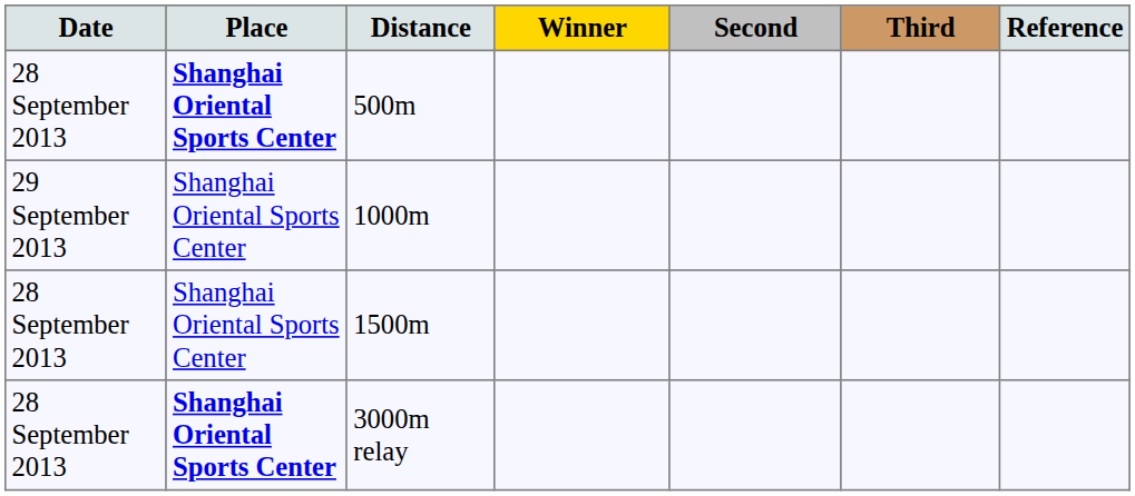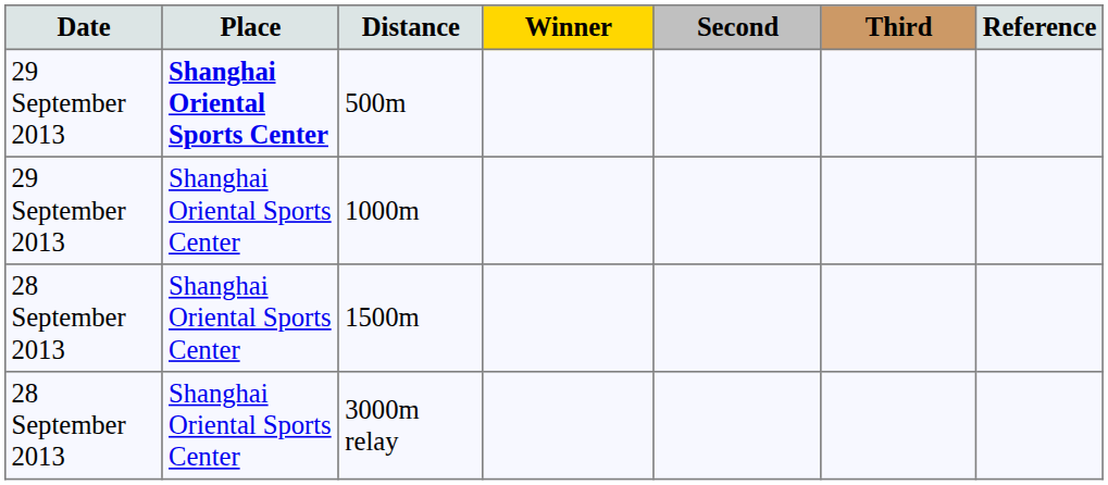500m | Date: 28 September 2013 -> 29 September 2013
3000m relay | Place: bold -> normal
